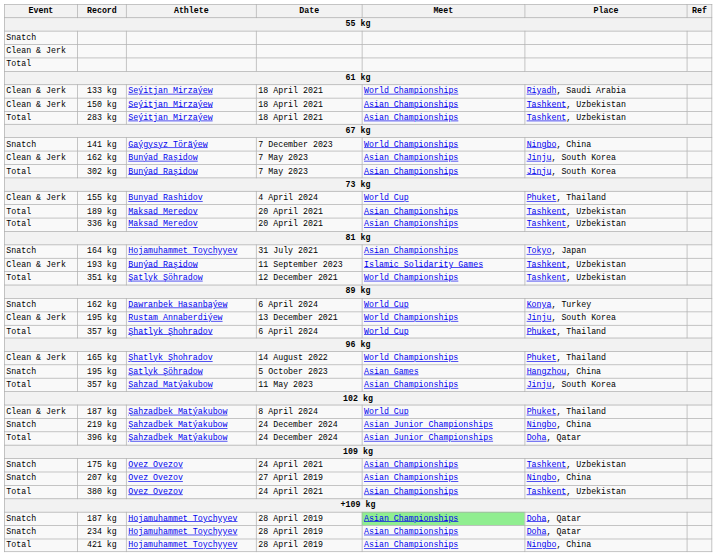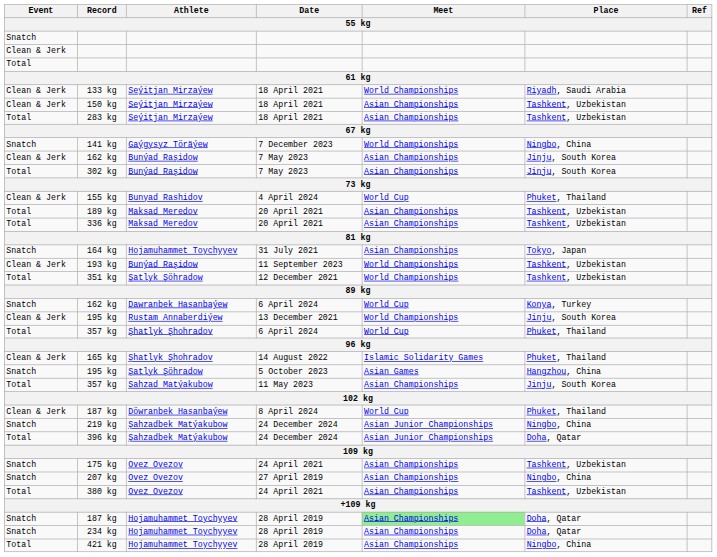193 kg | Meet: Islamic Solidarity Games -> World Championships
165 kg | Meet: World Championships -> Islamic Solidarity Games
187 kg / 8 April 2024 | Athlete: Şahzadbek Matýakubow -> Döwranbek Hasanbaýew
